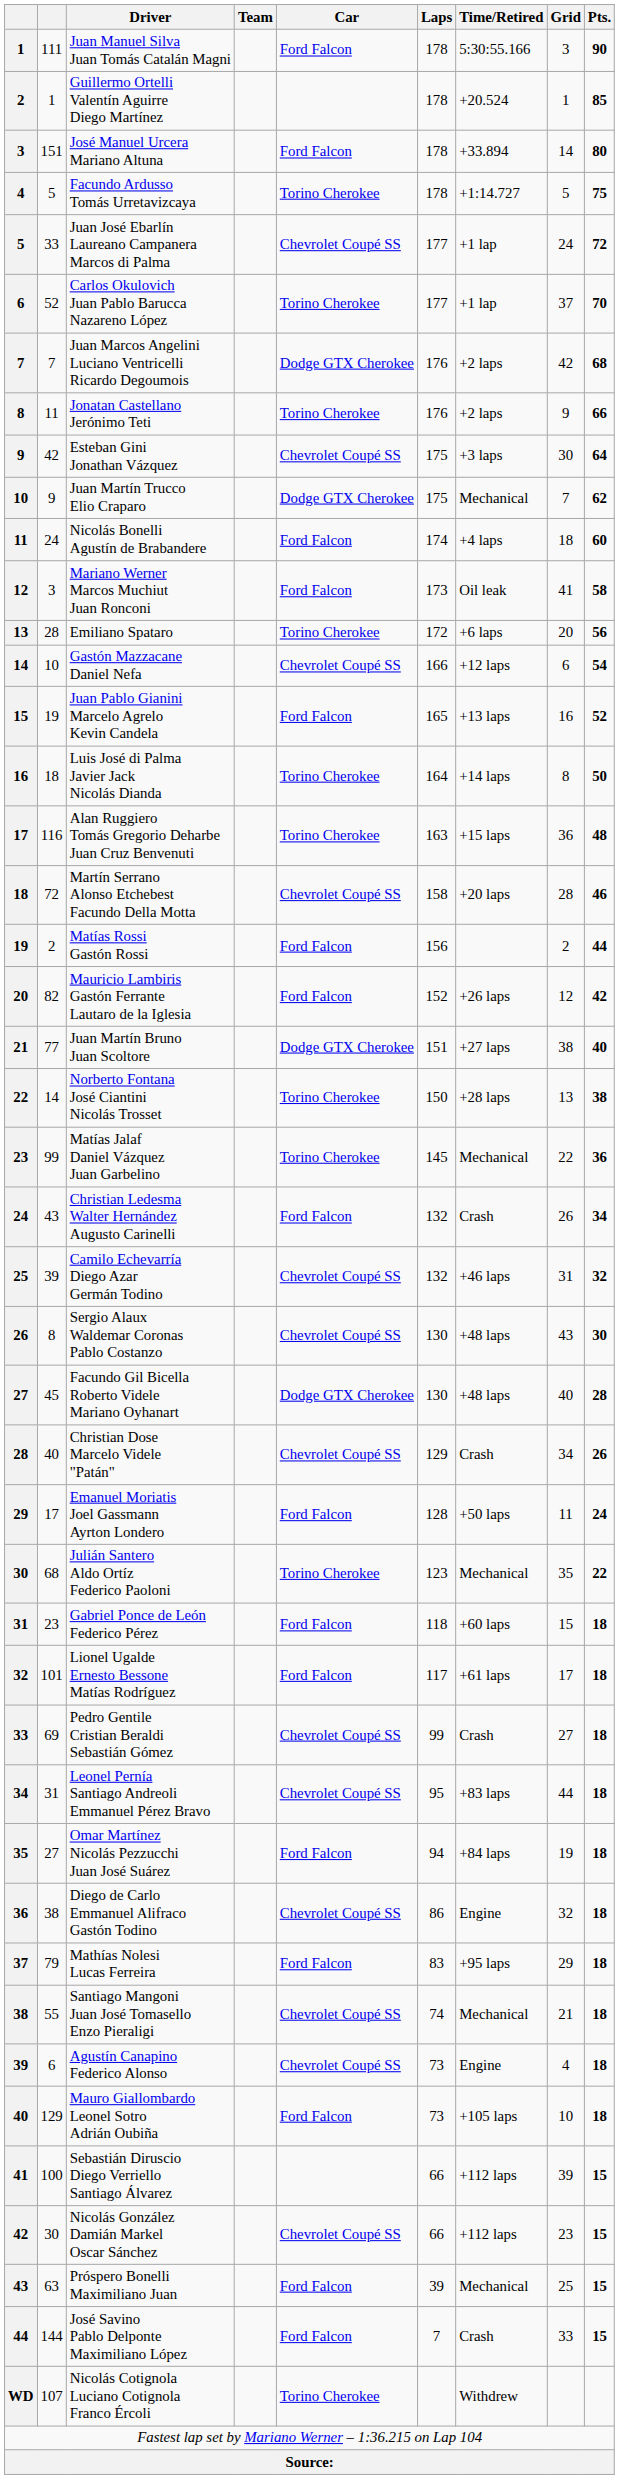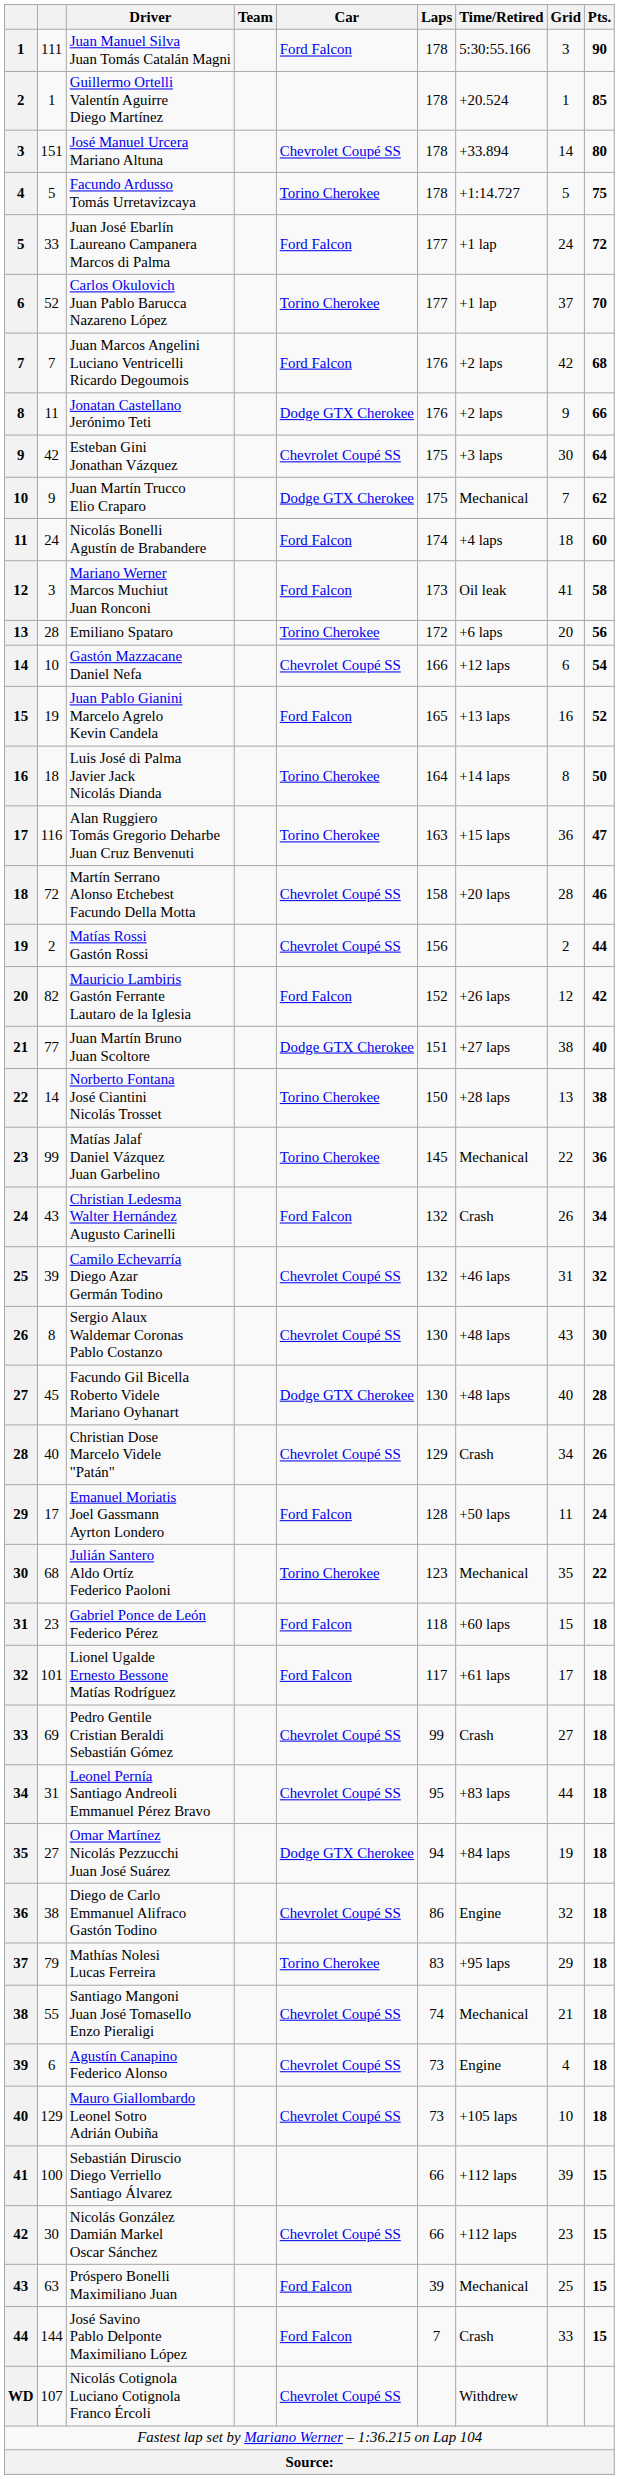José Manuel Urcera Mariano Altuna | Car: Ford Falcon -> Chevrolet Coupé SS
Juan José Ebarlín Laureano Campanera Marcos di Palma | Car: Chevrolet Coupé SS -> Ford Falcon
Juan Marcos Angelini Luciano Ventricelli Ricardo Degoumois | Car: Dodge GTX Cherokee -> Ford Falcon
Jonatan Castellano Jerónimo Teti | Car: Torino Cherokee -> Dodge GTX Cherokee
Alan Ruggiero Tomás Gregorio Deharbe Juan Cruz Benvenuti | Pts.: 48 -> 47
Matías Rossi Gastón Rossi | Car: Ford Falcon -> Chevrolet Coupé SS
Omar Martínez Nicolás Pezzucchi Juan José Suárez | Car: Ford Falcon -> Dodge GTX Cherokee
Mathías Nolesi Lucas Ferreira | Car: Ford Falcon -> Torino Cherokee
Mauro Giallombardo Leonel Sotro Adrián Oubiña | Car: Ford Falcon -> Chevrolet Coupé SS
Nicolás Cotignola Luciano Cotignola Franco Ércoli | Car: Torino Cherokee -> Chevrolet Coupé SS
